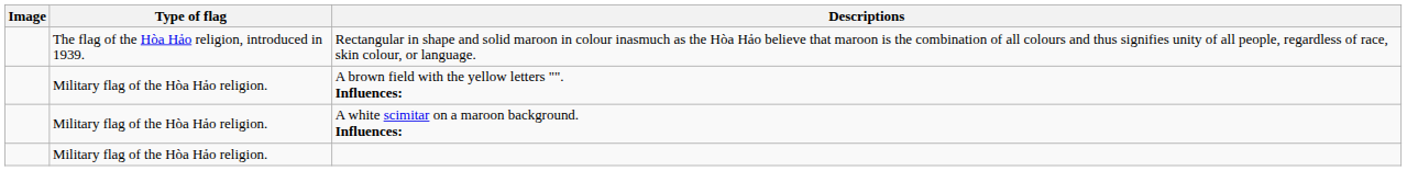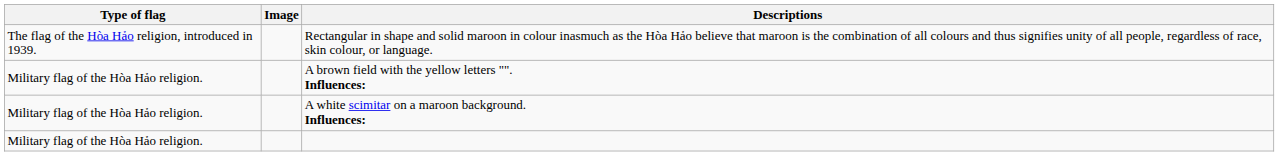columns swapped: Image <-> Type of flag
